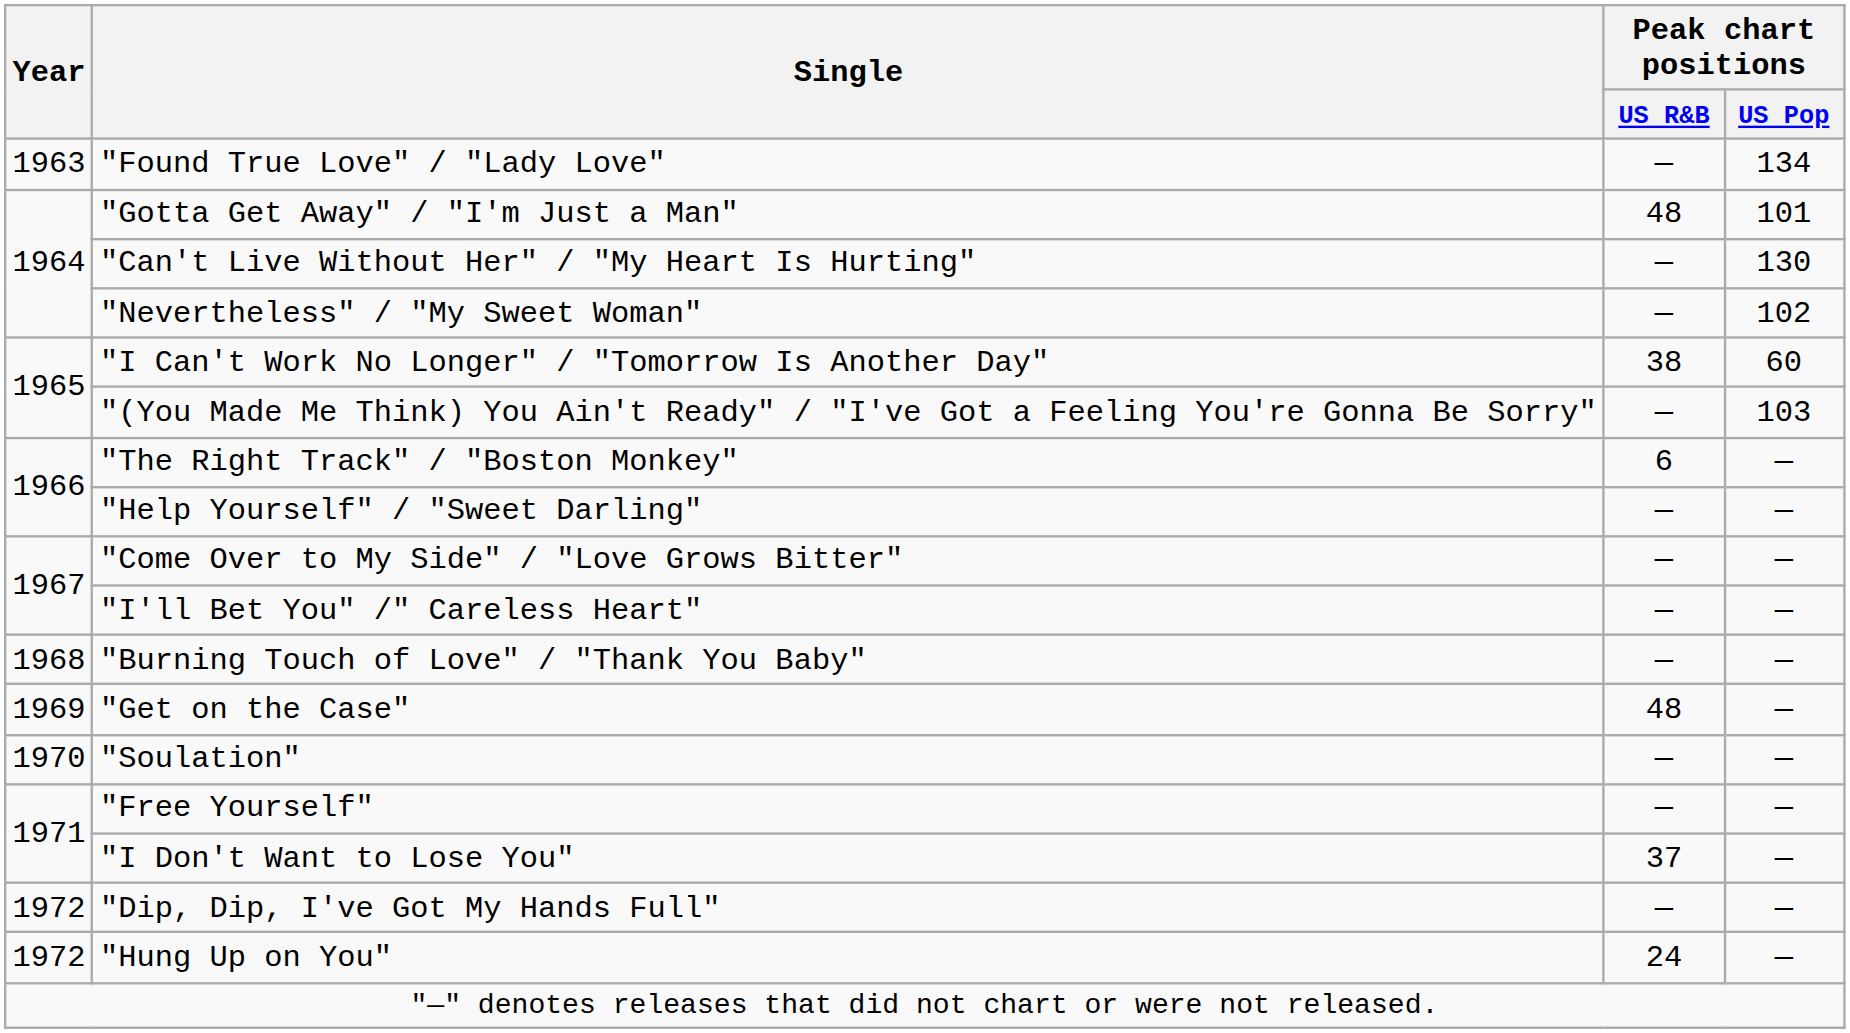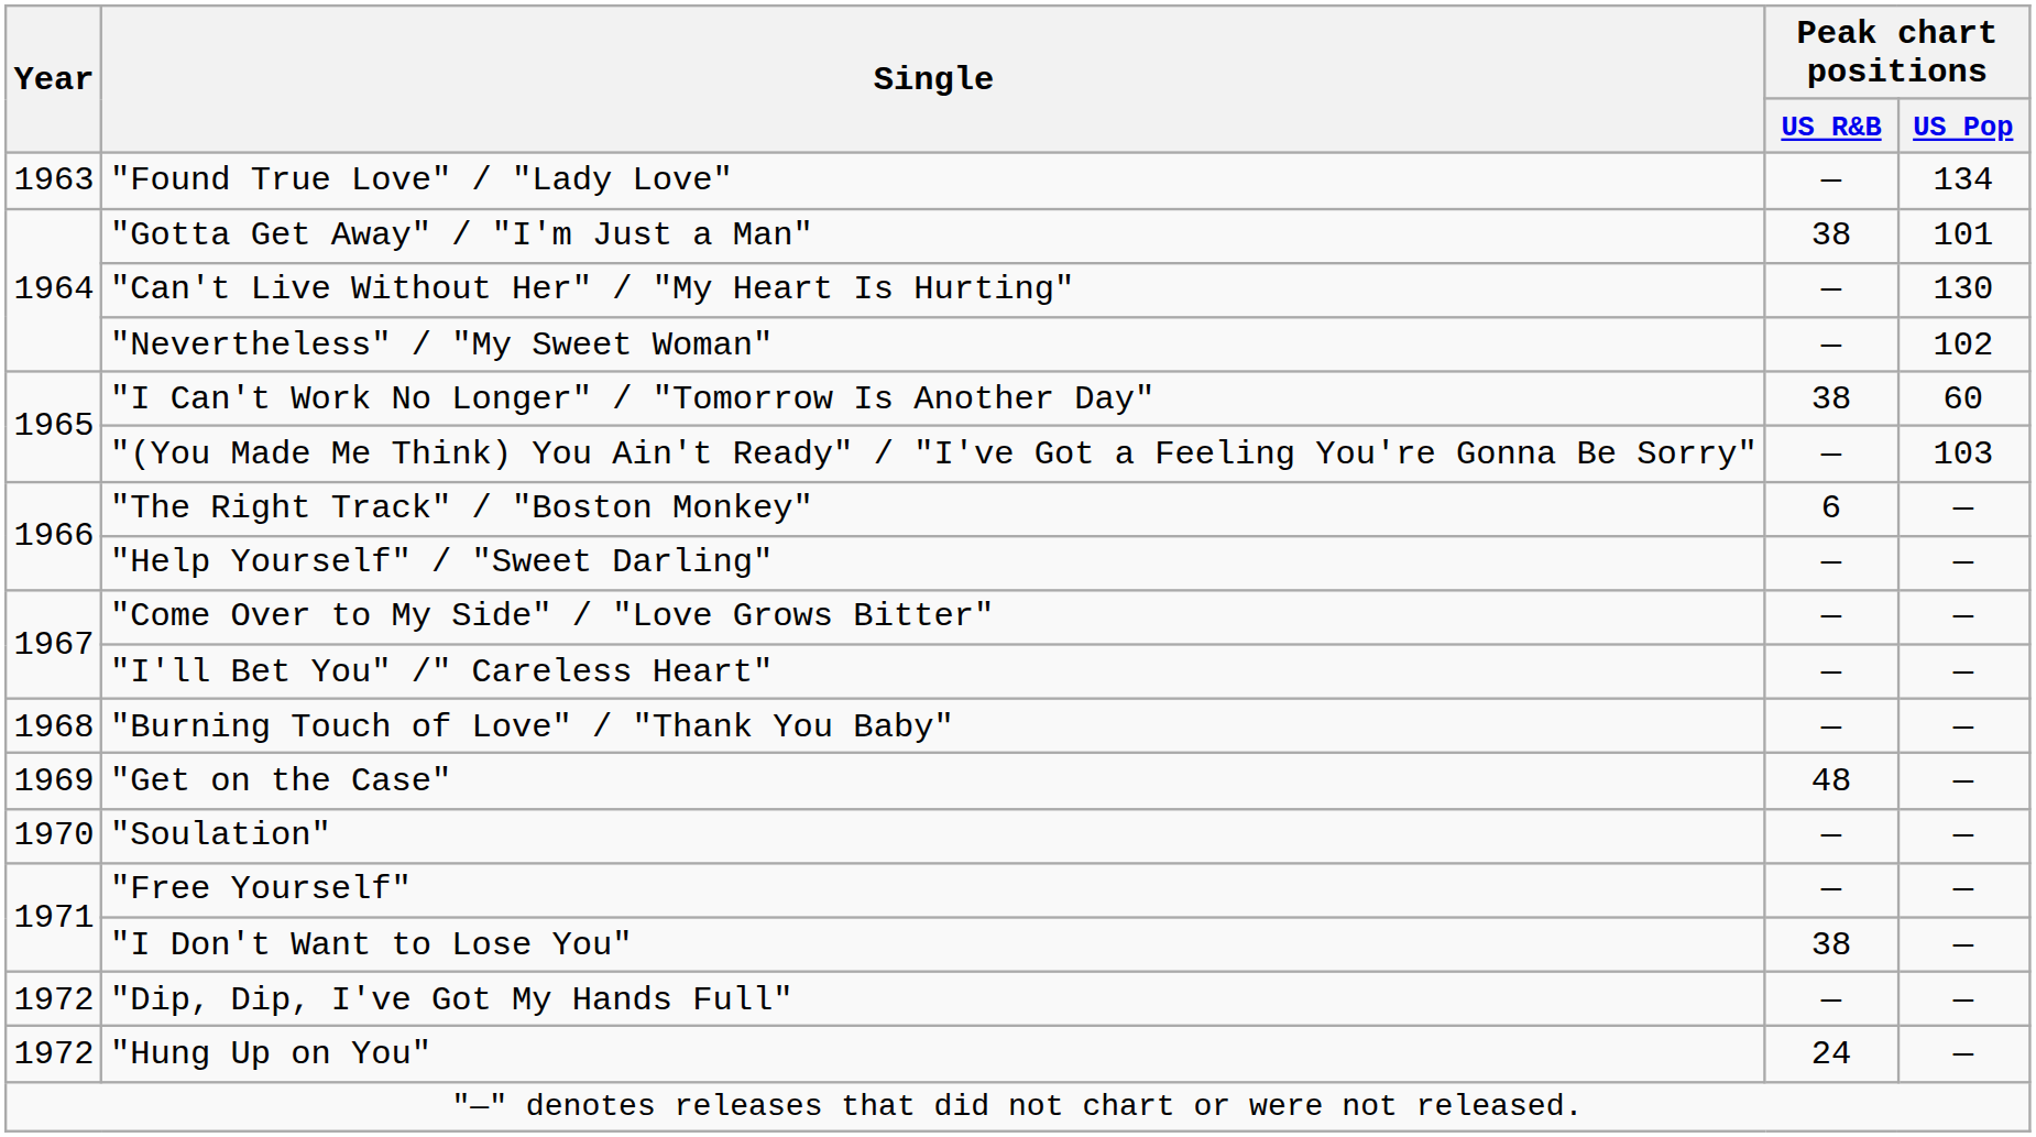"Gotta Get Away" / "I'm Just a Man" | Peak chart positions / US R&B: 48 -> 38
"I Don't Want to Lose You" | Peak chart positions / US R&B: 37 -> 38
